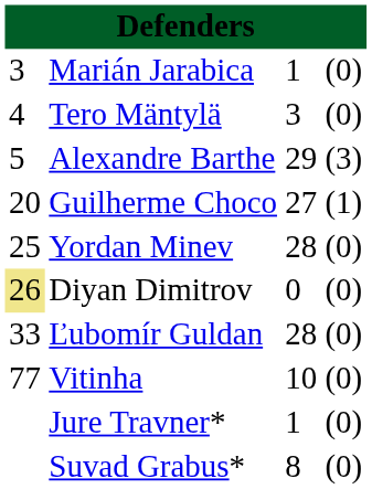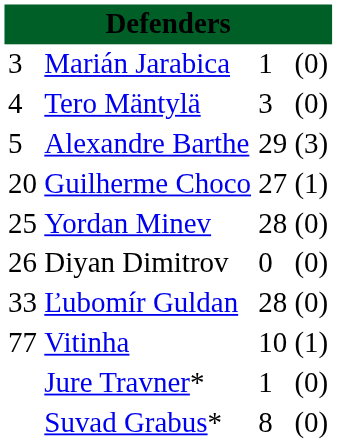Diyan Dimitrov | column 1: khaki background -> no background
Vitinha | column 4: (0) -> (1)
